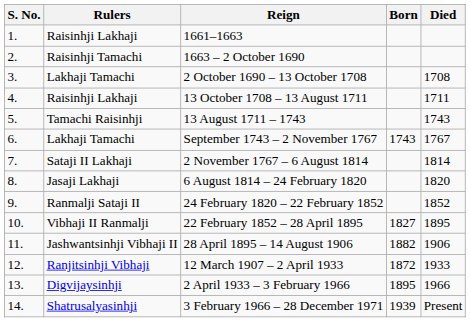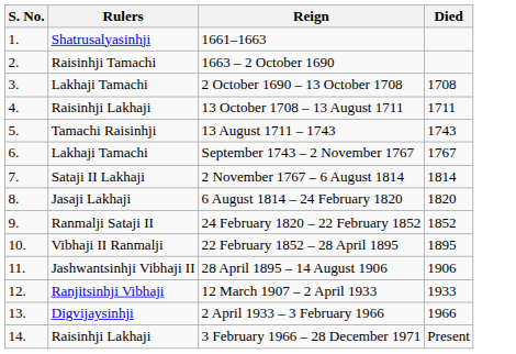- column: Born | 1743 | 1827 | 1882 | 1872 | 1895 | 1939
1661–1663 | Rulers: Raisinhji Lakhaji -> Shatrusalyasinhji
3 February 1966 – 28 December 1971 | Rulers: Shatrusalyasinhji -> Raisinhji Lakhaji
